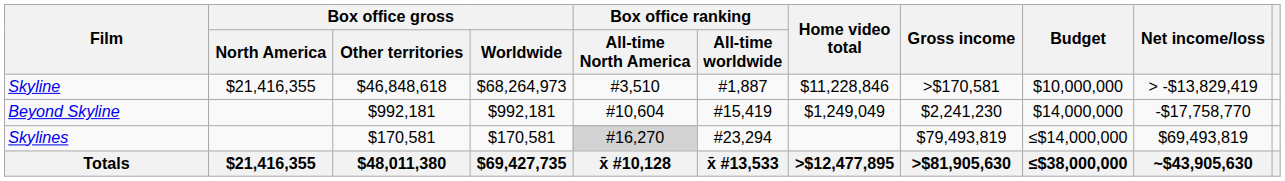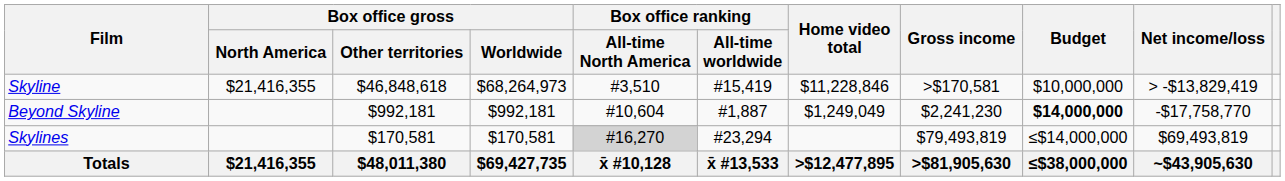Skyline | Box office ranking / All-time worldwide: #1,887 -> #15,419
Beyond Skyline | Box office ranking / All-time worldwide: #15,419 -> #1,887
Beyond Skyline | Budget: normal -> bold
